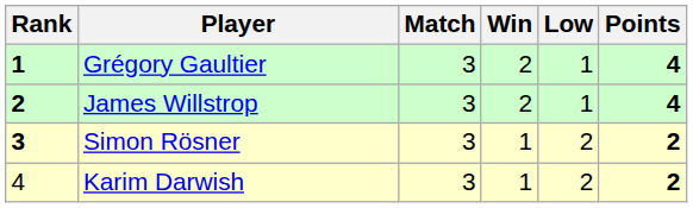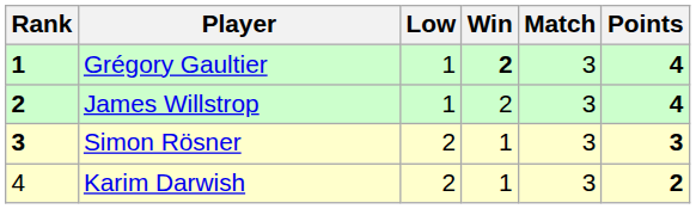columns swapped: Match <-> Low
Grégory Gaultier | Win: normal -> bold
Simon Rösner | Points: 2 -> 3
